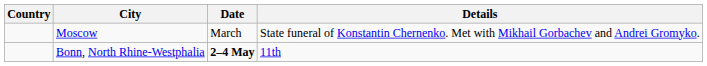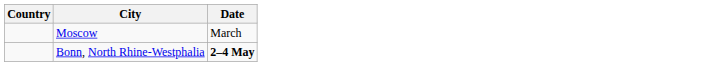- column: Details | State funeral of Konstantin Chernenko. Met with Mikhail Gorbachev and Andrei Gromyko. | 11th
